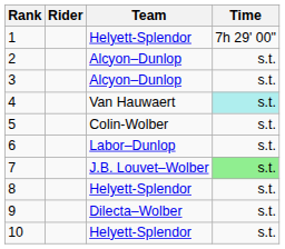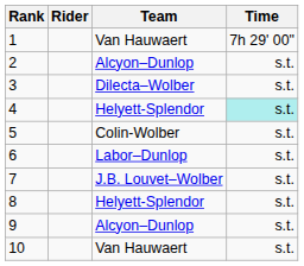1 | Team: Helyett-Splendor -> Van Hauwaert
3 | Team: Alcyon–Dunlop -> Dilecta–Wolber
4 | Team: Van Hauwaert -> Helyett-Splendor
7 | Time: lightgreen background -> no background
9 | Team: Dilecta–Wolber -> Alcyon–Dunlop
10 | Team: Helyett-Splendor -> Van Hauwaert
